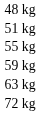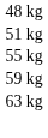- row: 72 kg
